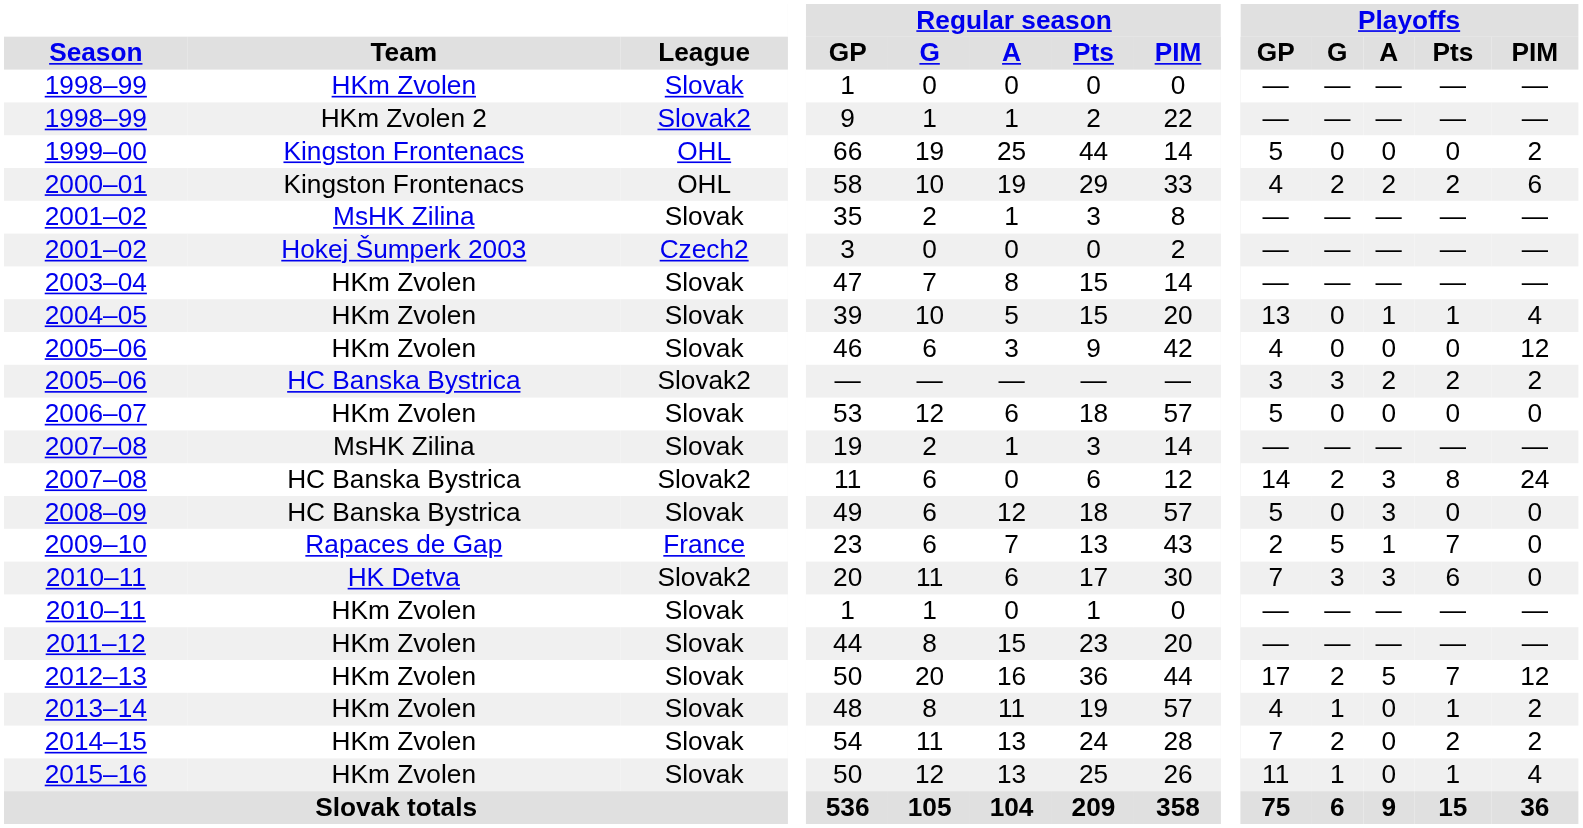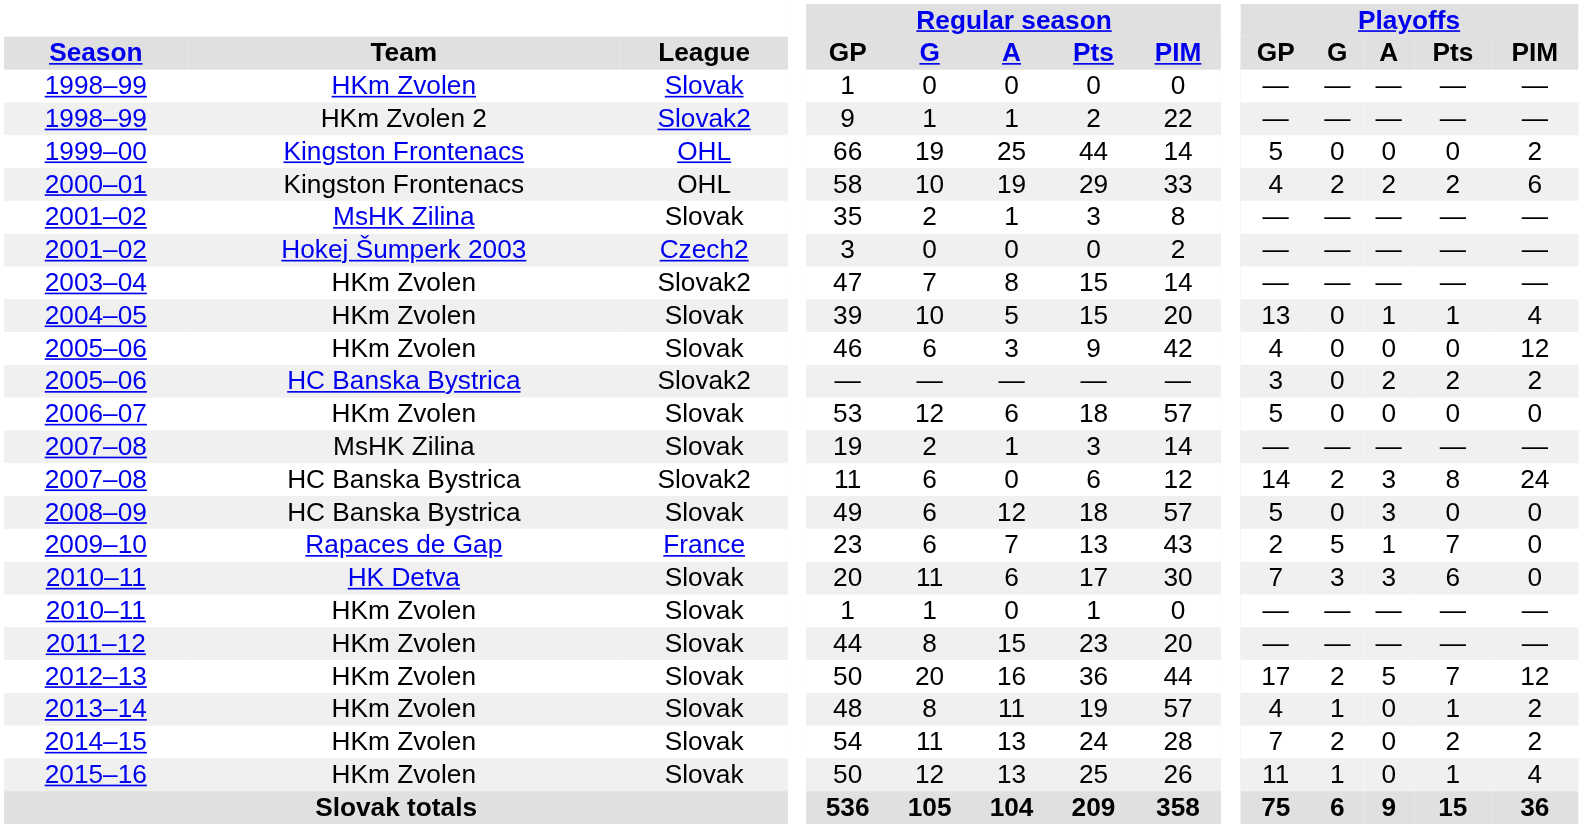2003–04 | League: Slovak -> Slovak2
2005–06 / HC Banska Bystrica | Playoffs / G: 3 -> 0
2010–11 / HK Detva | League: Slovak2 -> Slovak
